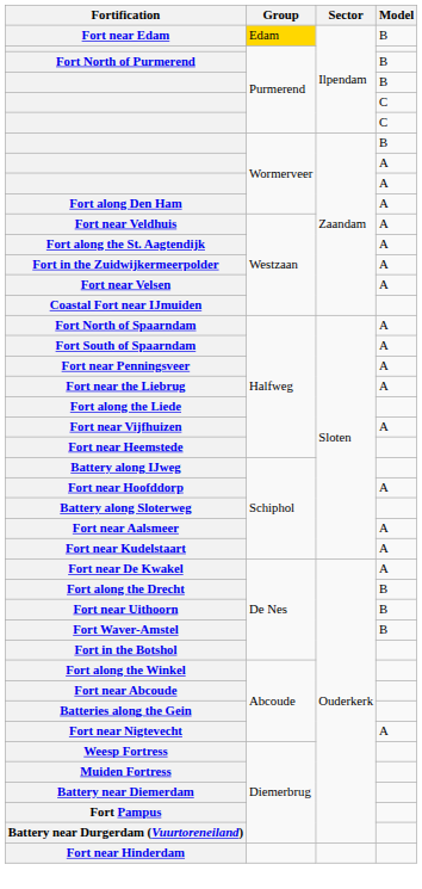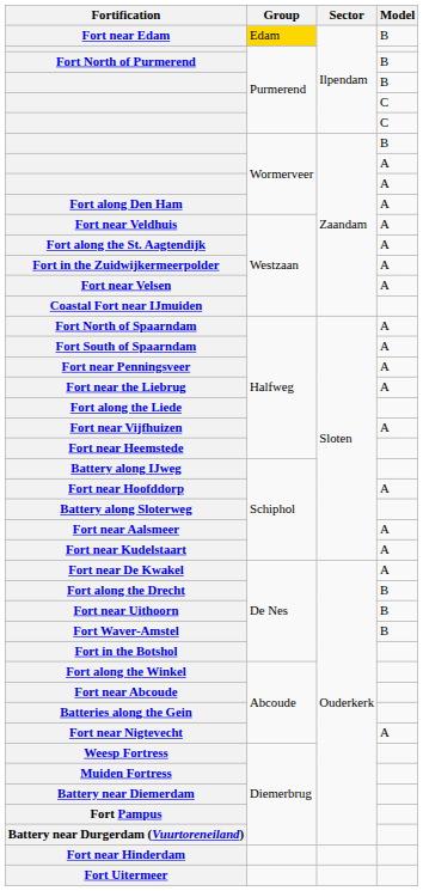+ row: Fort Uitermeer
